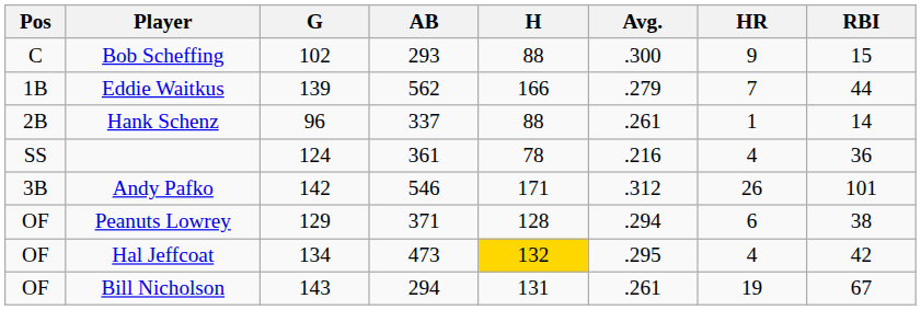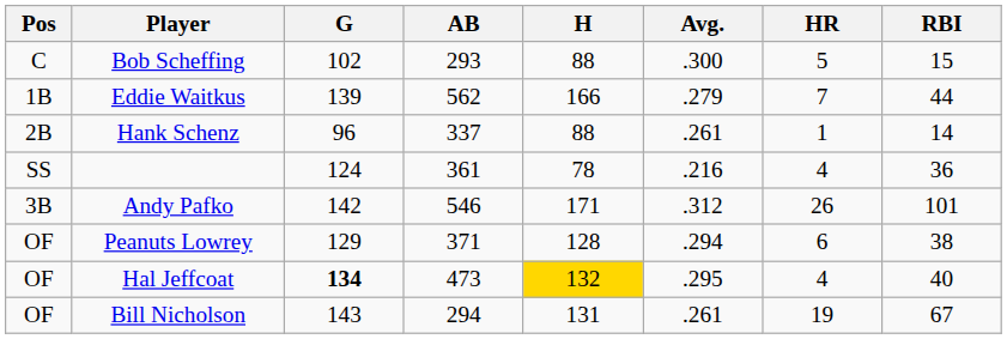Bob Scheffing | HR: 9 -> 5
Hal Jeffcoat | G: normal -> bold
Hal Jeffcoat | RBI: 42 -> 40
